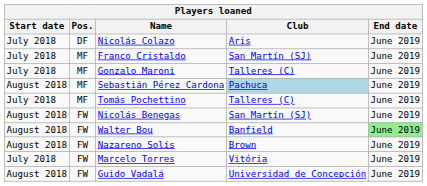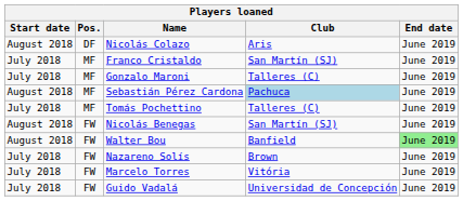Nicolás Colazo | Start date: July 2018 -> August 2018
Nazareno Solís | Start date: August 2018 -> July 2018
Guido Vadalá | Start date: August 2018 -> July 2018
